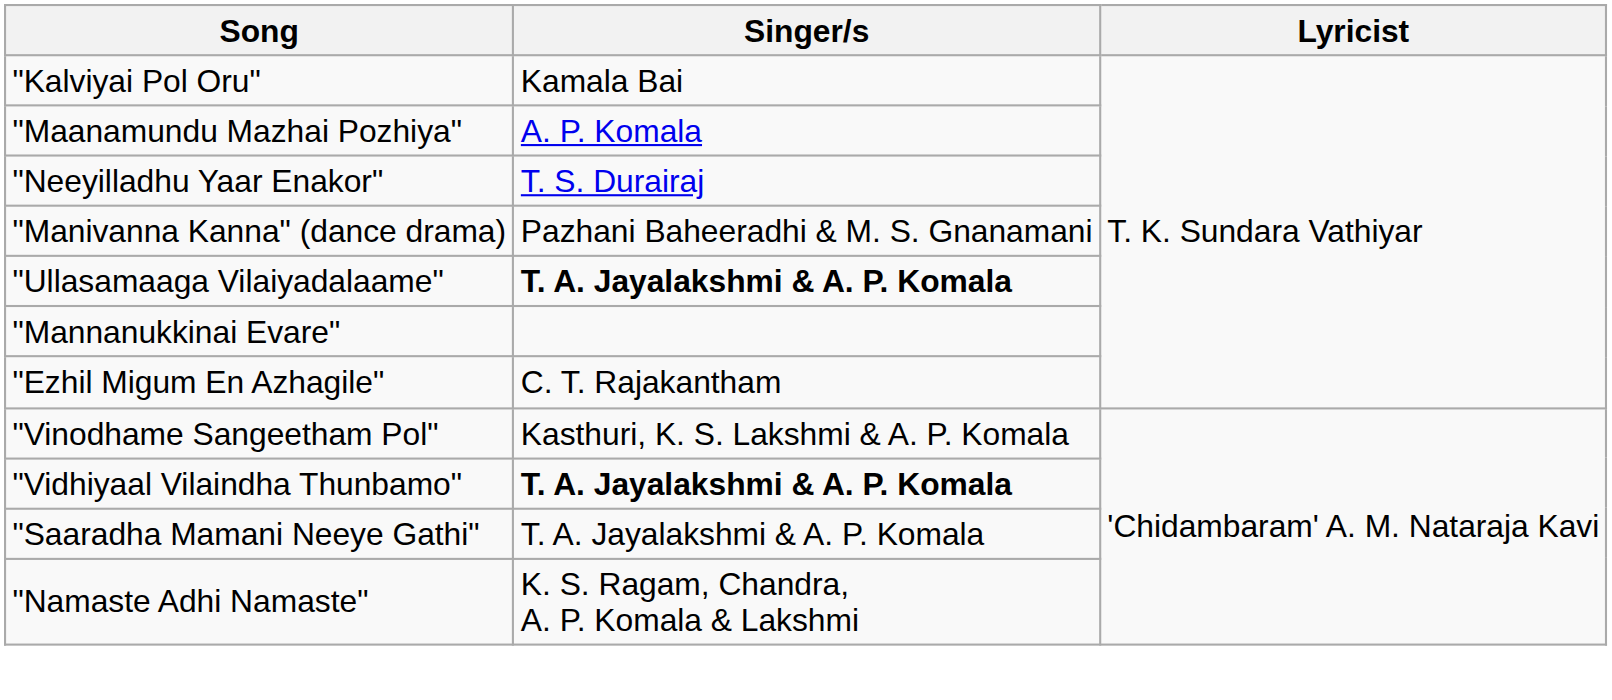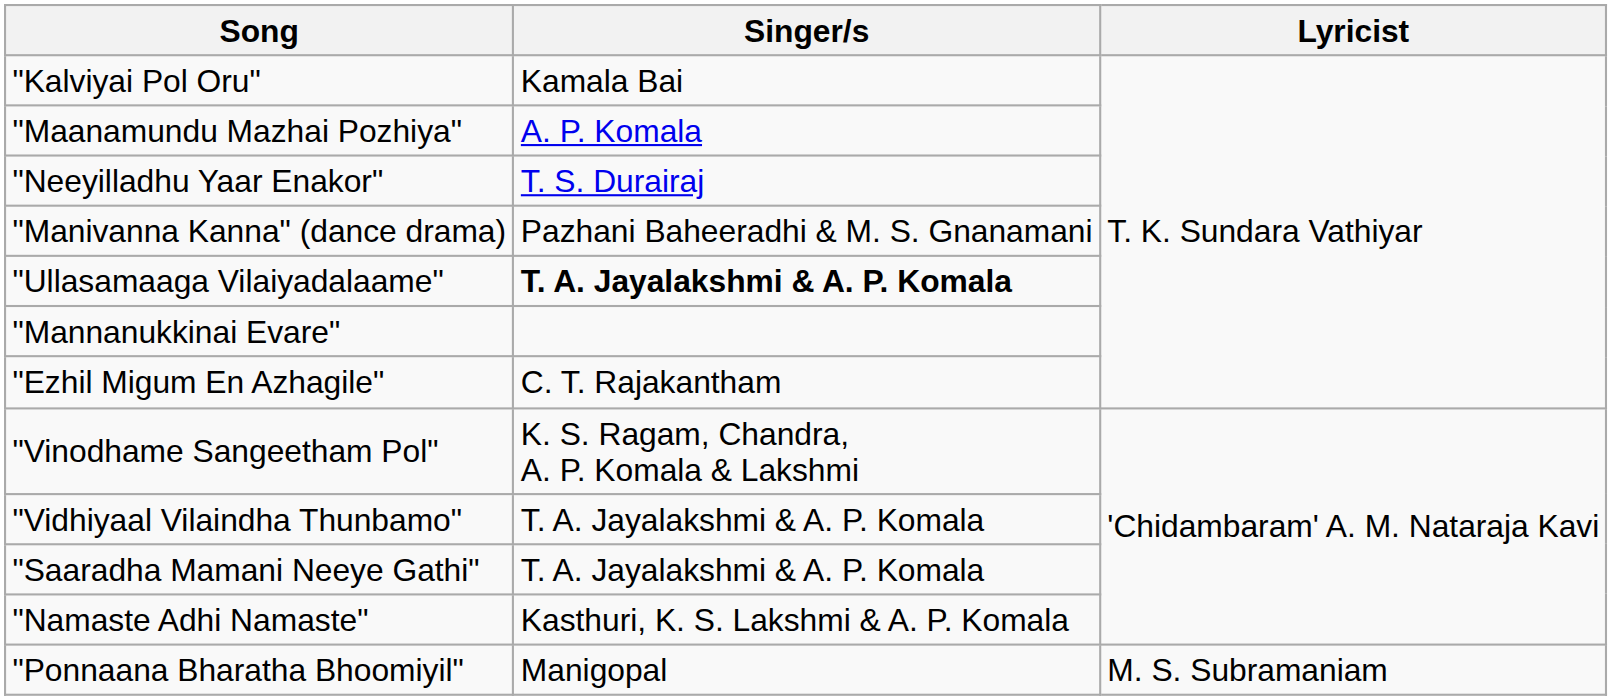"Vinodhame Sangeetham Pol" | Singer/s: Kasthuri, K. S. Lakshmi & A. P. Komala -> K. S. Ragam, Chandra, A. P. Komala & Lakshmi
"Vidhiyaal Vilaindha Thunbamo" | Singer/s: bold -> normal
"Namaste Adhi Namaste" | Singer/s: K. S. Ragam, Chandra, A. P. Komala & Lakshmi -> Kasthuri, K. S. Lakshmi & A. P. Komala
+ row: "Ponnaana Bharatha Bhoomiyil" | Manigopal | M. S. Subramaniam
